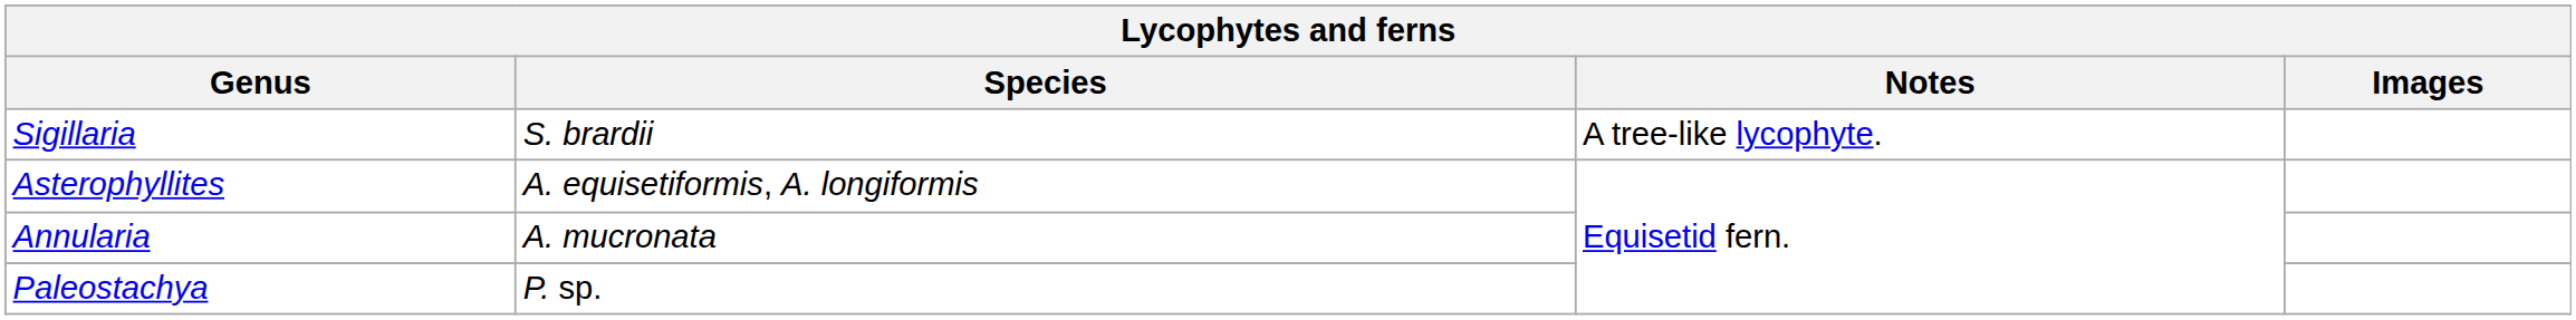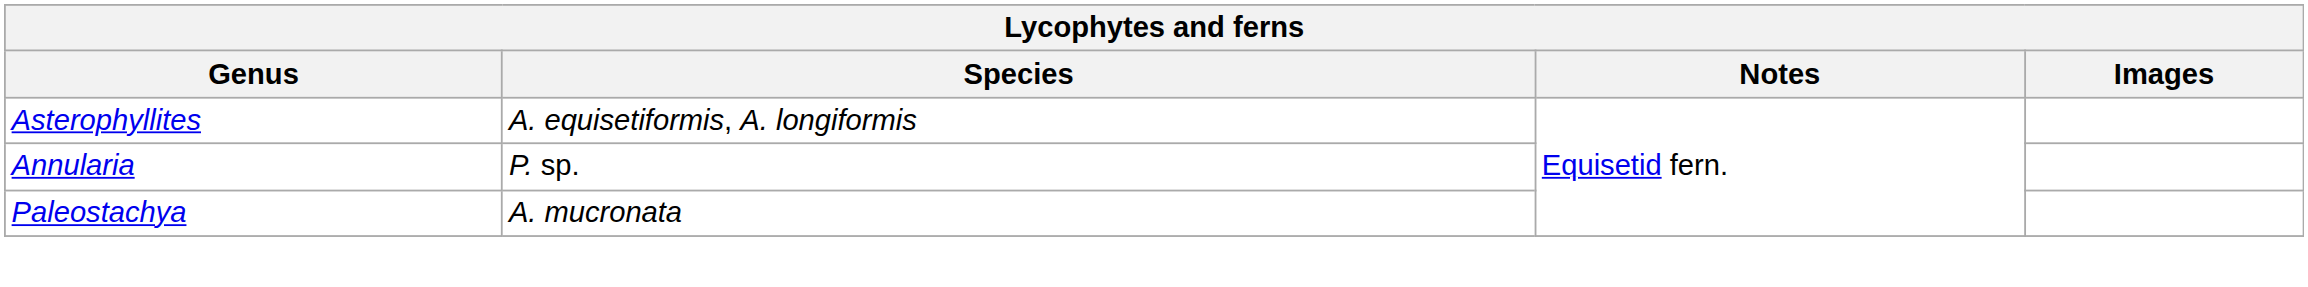- row: Sigillaria | S. brardii | A tree-like lycophyte.
Annularia | Species: A. mucronata -> P. sp.
Paleostachya | Species: P. sp. -> A. mucronata
